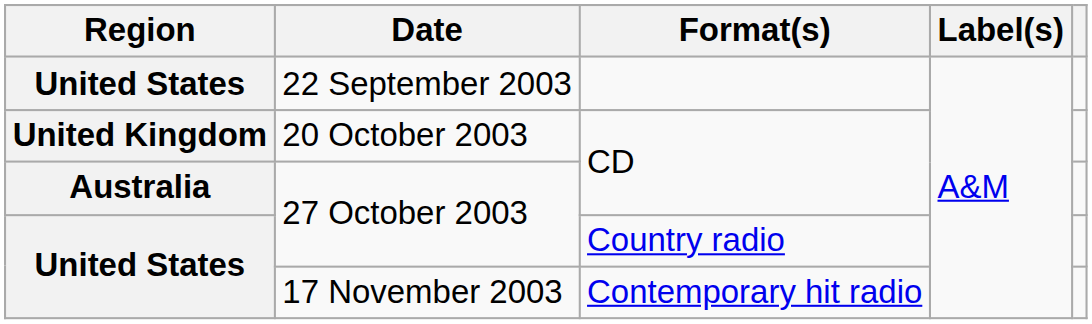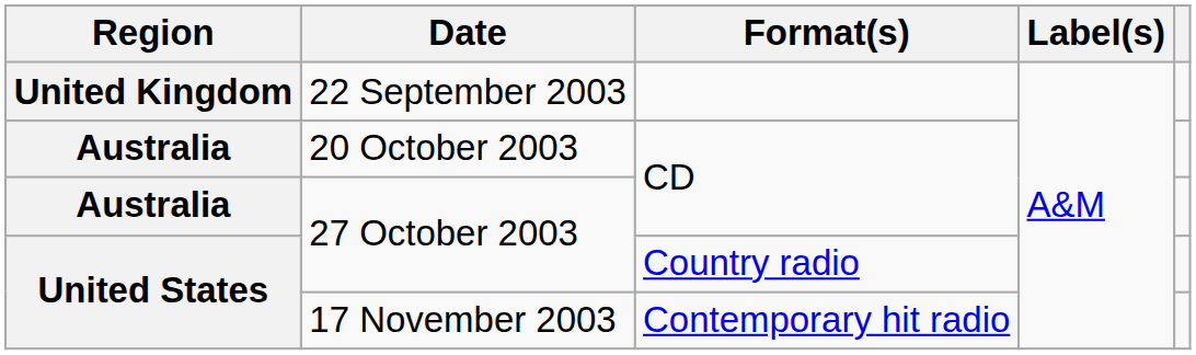22 September 2003 | Region: United States -> United Kingdom
20 October 2003 | Region: United Kingdom -> Australia
